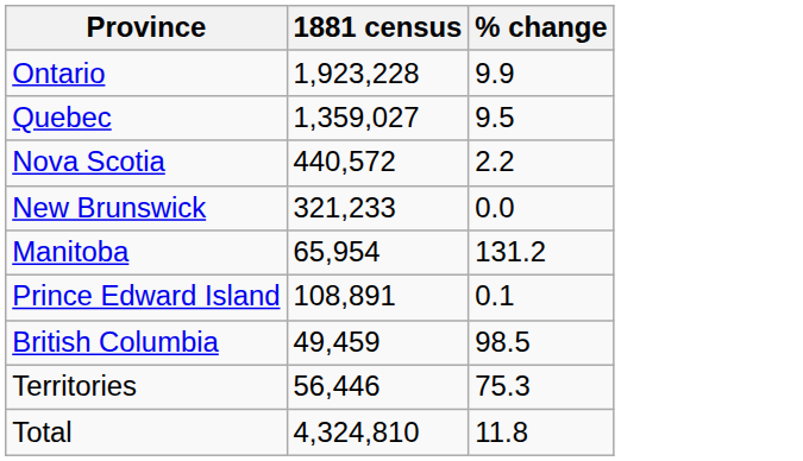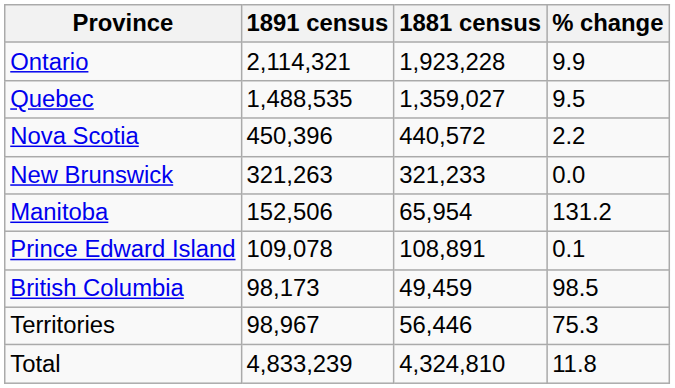+ column: 1891 census | 2,114,321 | 1,488,535 | 450,396 | 321,263 | 152,506 | 109,078 | 98,173 | 98,967 | 4,833,239
